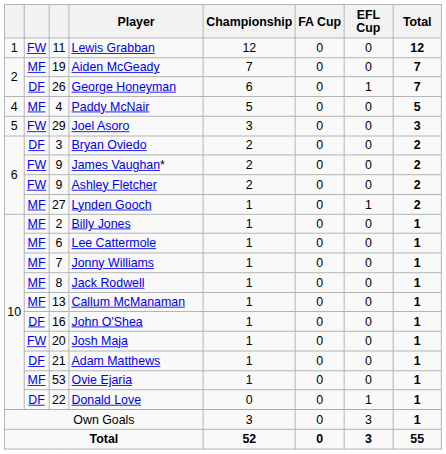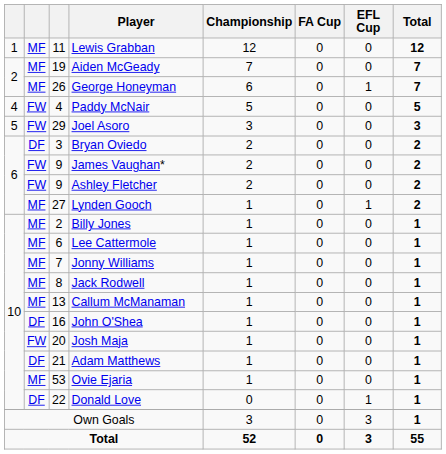Lewis Grabban | column 2: FW -> MF
George Honeyman | column 2: DF -> MF
Paddy McNair | column 2: MF -> FW
